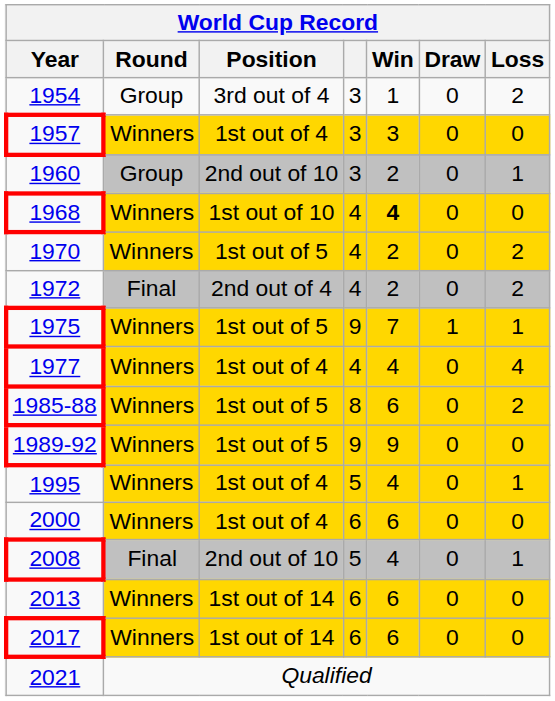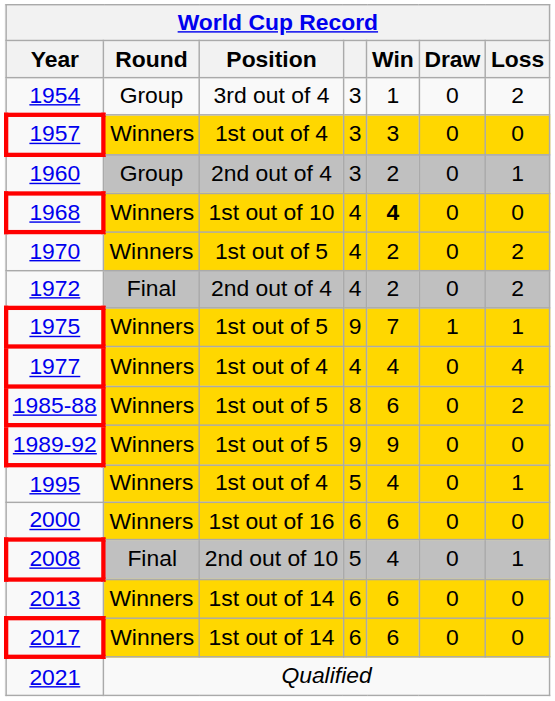1960 | World Cup Record / Position: 2nd out of 10 -> 2nd out of 4
2000 | World Cup Record / Position: 1st out of 4 -> 1st out of 16
